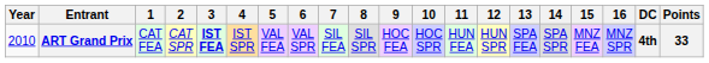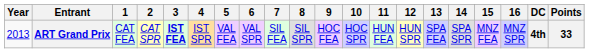ART Grand Prix | Year: 2010 -> 2013
